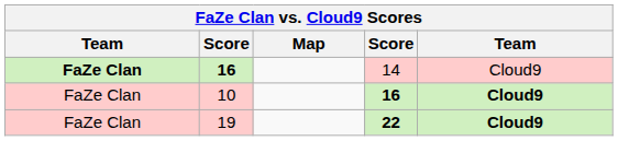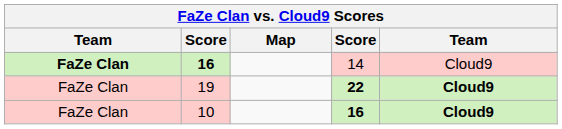rows swapped: 10 <-> 19
